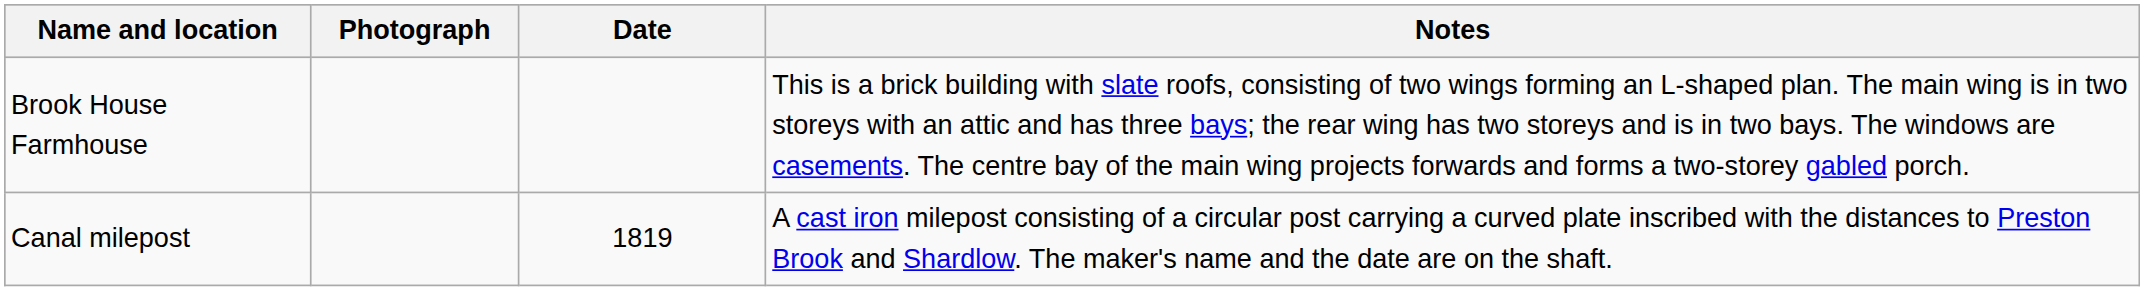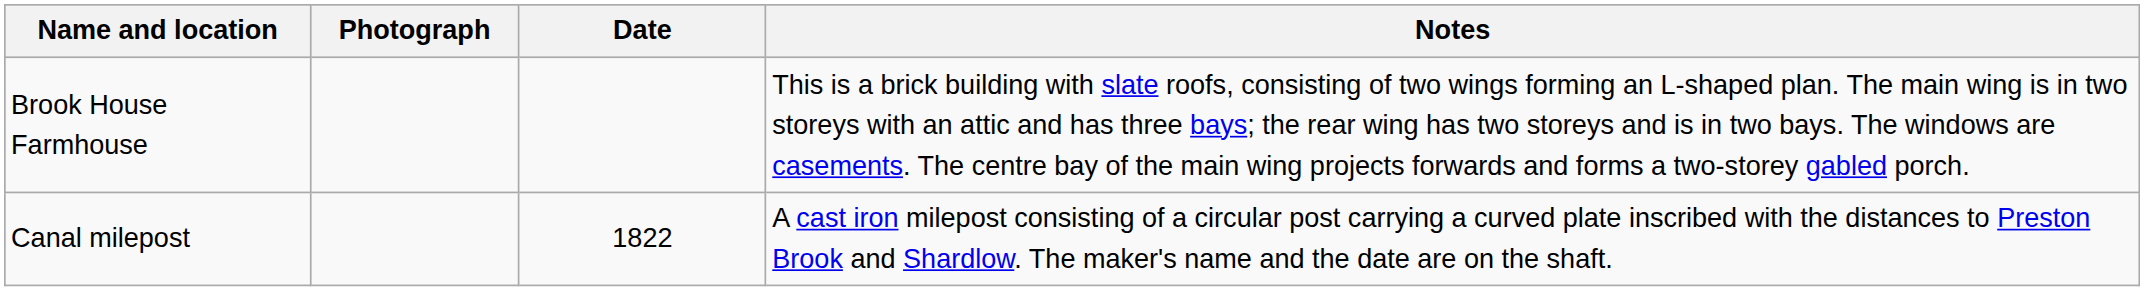Canal milepost | Date: 1819 -> 1822
